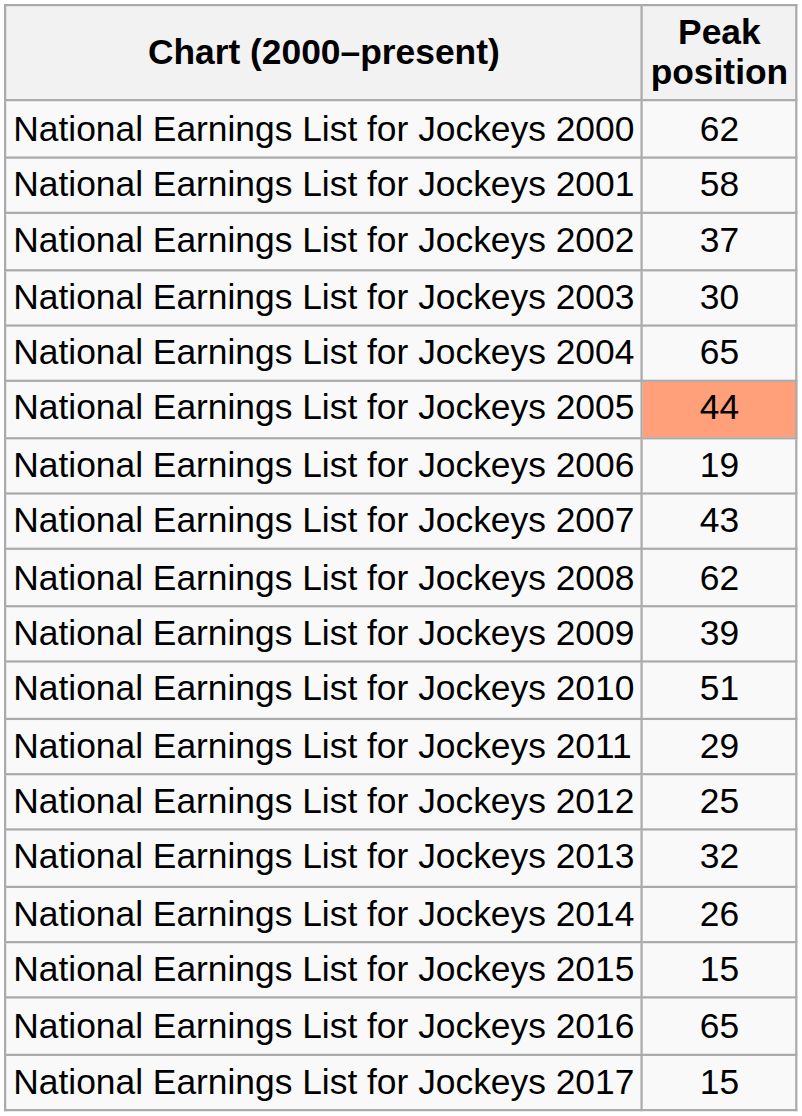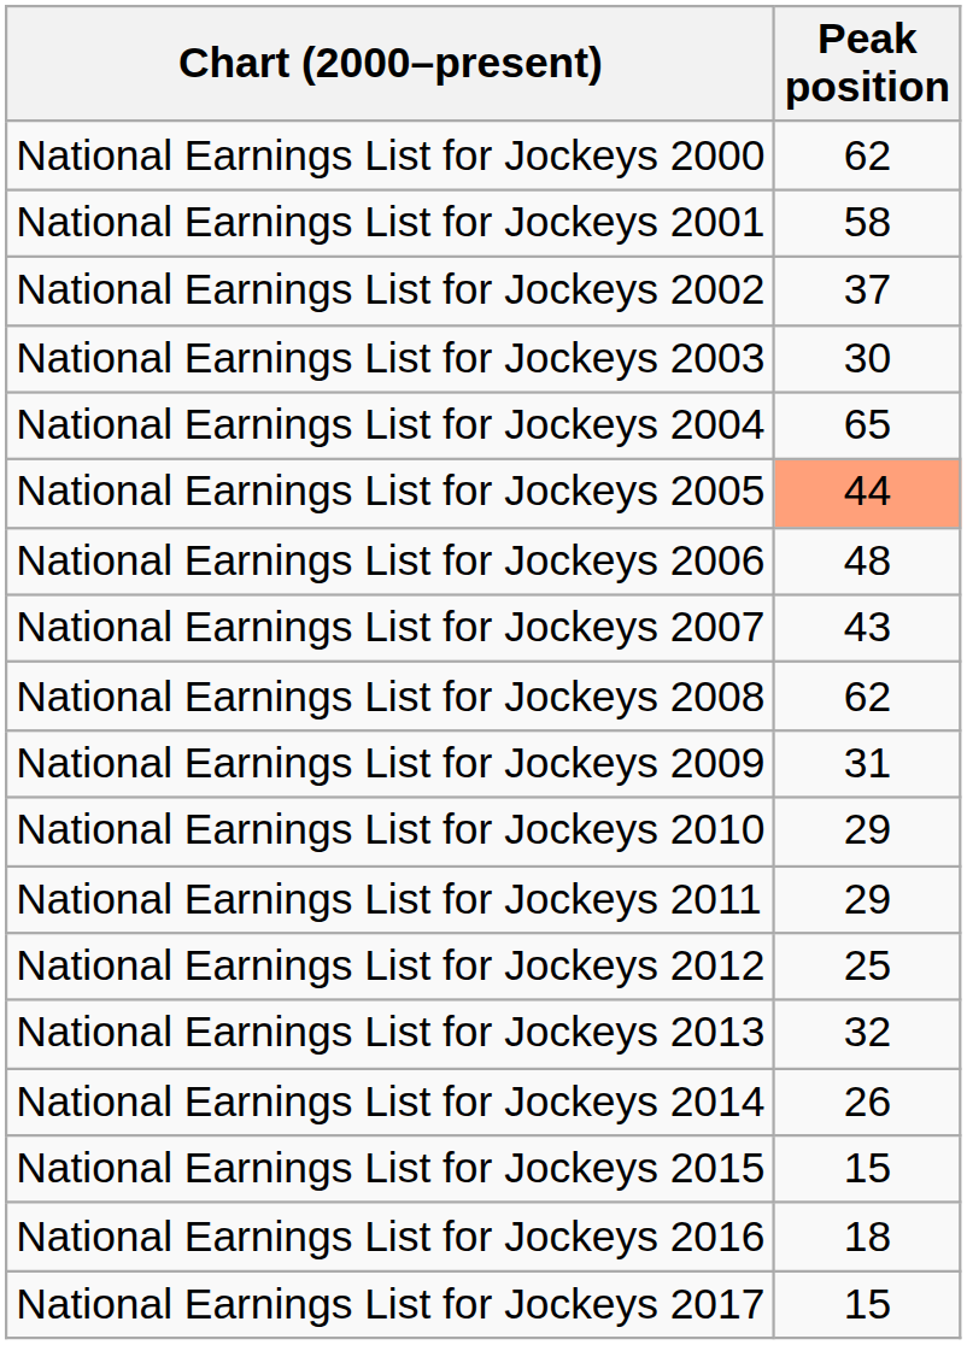National Earnings List for Jockeys 2006 | Peak position: 19 -> 48
National Earnings List for Jockeys 2009 | Peak position: 39 -> 31
National Earnings List for Jockeys 2010 | Peak position: 51 -> 29
National Earnings List for Jockeys 2016 | Peak position: 65 -> 18
